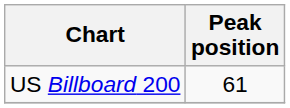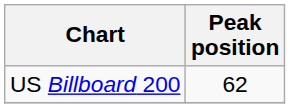US Billboard 200 | Peak position: 61 -> 62
